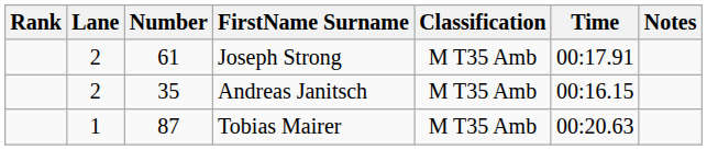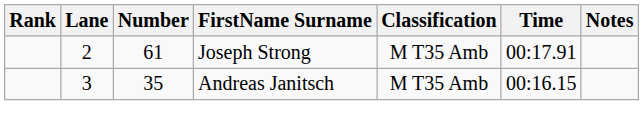Andreas Janitsch | Lane: 2 -> 3
- row: 1 | 87 | Tobias Mairer | M T35 Amb | 00:20.63
